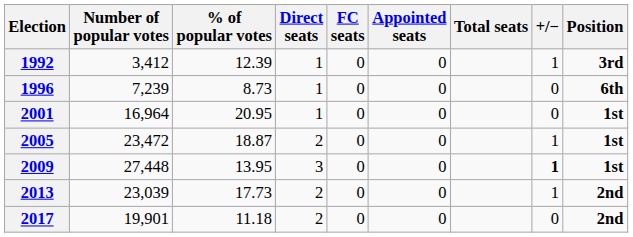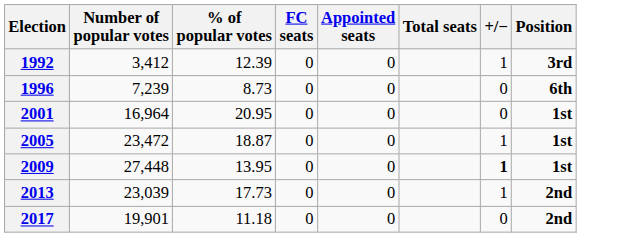- column: Direct seats | 1 | 1 | 1 | 2 | 3 | 2 | 2
